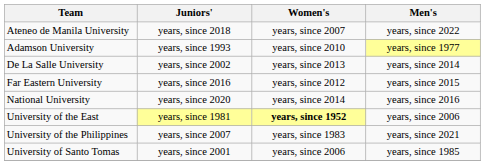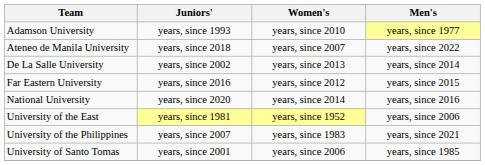rows swapped: Adamson University <-> Ateneo de Manila University
University of the East | Women's: bold -> normal
